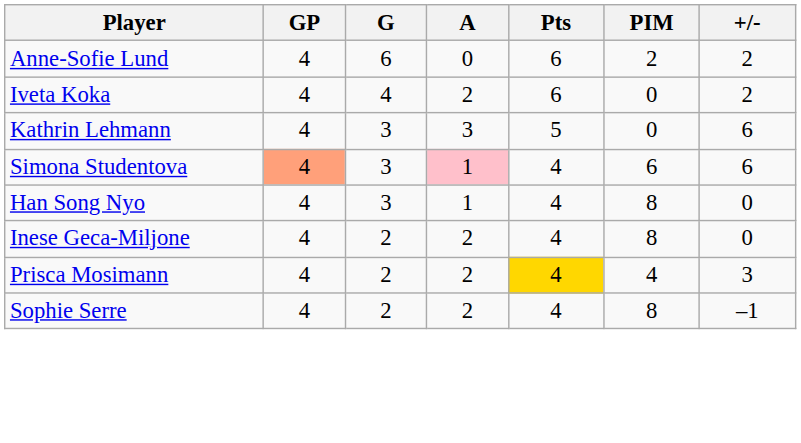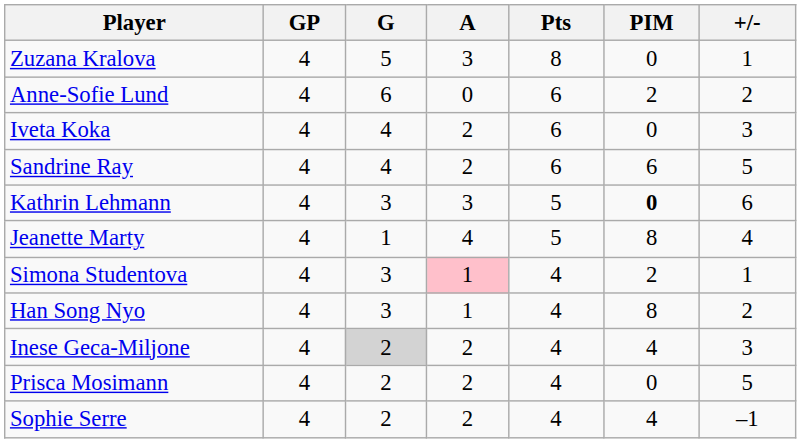+ row: Zuzana Kralova | 4 | 5 | 3 | 8 | 0 | 1
Iveta Koka | +/-: 2 -> 3
+ row: Sandrine Ray | 4 | 4 | 2 | 6 | 6 | 5
Kathrin Lehmann | PIM: normal -> bold
+ row: Jeanette Marty | 4 | 1 | 4 | 5 | 8 | 4
Simona Studentova | GP: lightsalmon background -> no background
Simona Studentova | PIM: 6 -> 2
Simona Studentova | +/-: 6 -> 1
Han Song Nyo | +/-: 0 -> 2
Inese Geca-Miljone | G: no background -> lightgrey background
Inese Geca-Miljone | PIM: 8 -> 4
Inese Geca-Miljone | +/-: 0 -> 3
Prisca Mosimann | Pts: gold background -> no background
Prisca Mosimann | PIM: 4 -> 0
Prisca Mosimann | +/-: 3 -> 5
Sophie Serre | PIM: 8 -> 4
